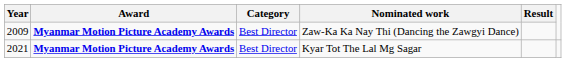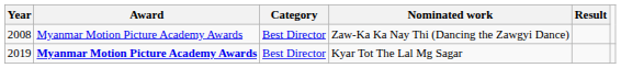Zaw-Ka Ka Nay Thi (Dancing the Zawgyi Dance) | Year: 2009 -> 2008
Zaw-Ka Ka Nay Thi (Dancing the Zawgyi Dance) | Award: bold -> normal
Kyar Tot The Lal Mg Sagar | Year: 2021 -> 2019
